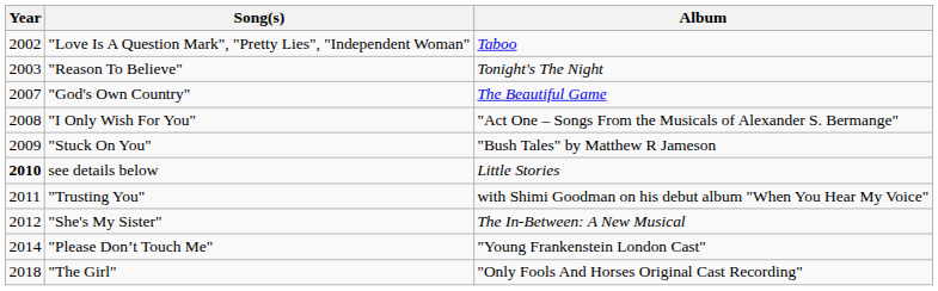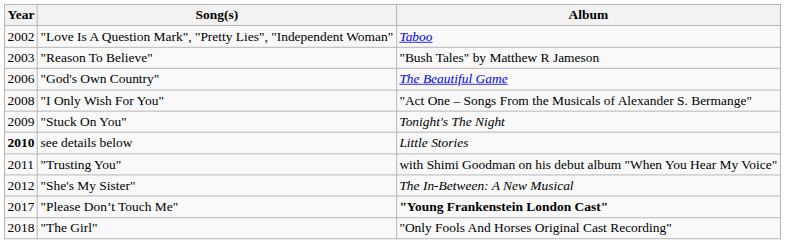"Reason To Believe" | Album: Tonight's The Night -> "Bush Tales" by Matthew R Jameson
"God's Own Country" | Year: 2007 -> 2006
"Stuck On You" | Album: "Bush Tales" by Matthew R Jameson -> Tonight's The Night
"Please Don’t Touch Me" | Year: 2014 -> 2017
"Please Don’t Touch Me" | Album: normal -> bold
